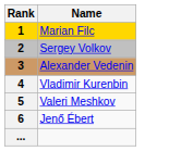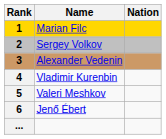+ column: Nation
